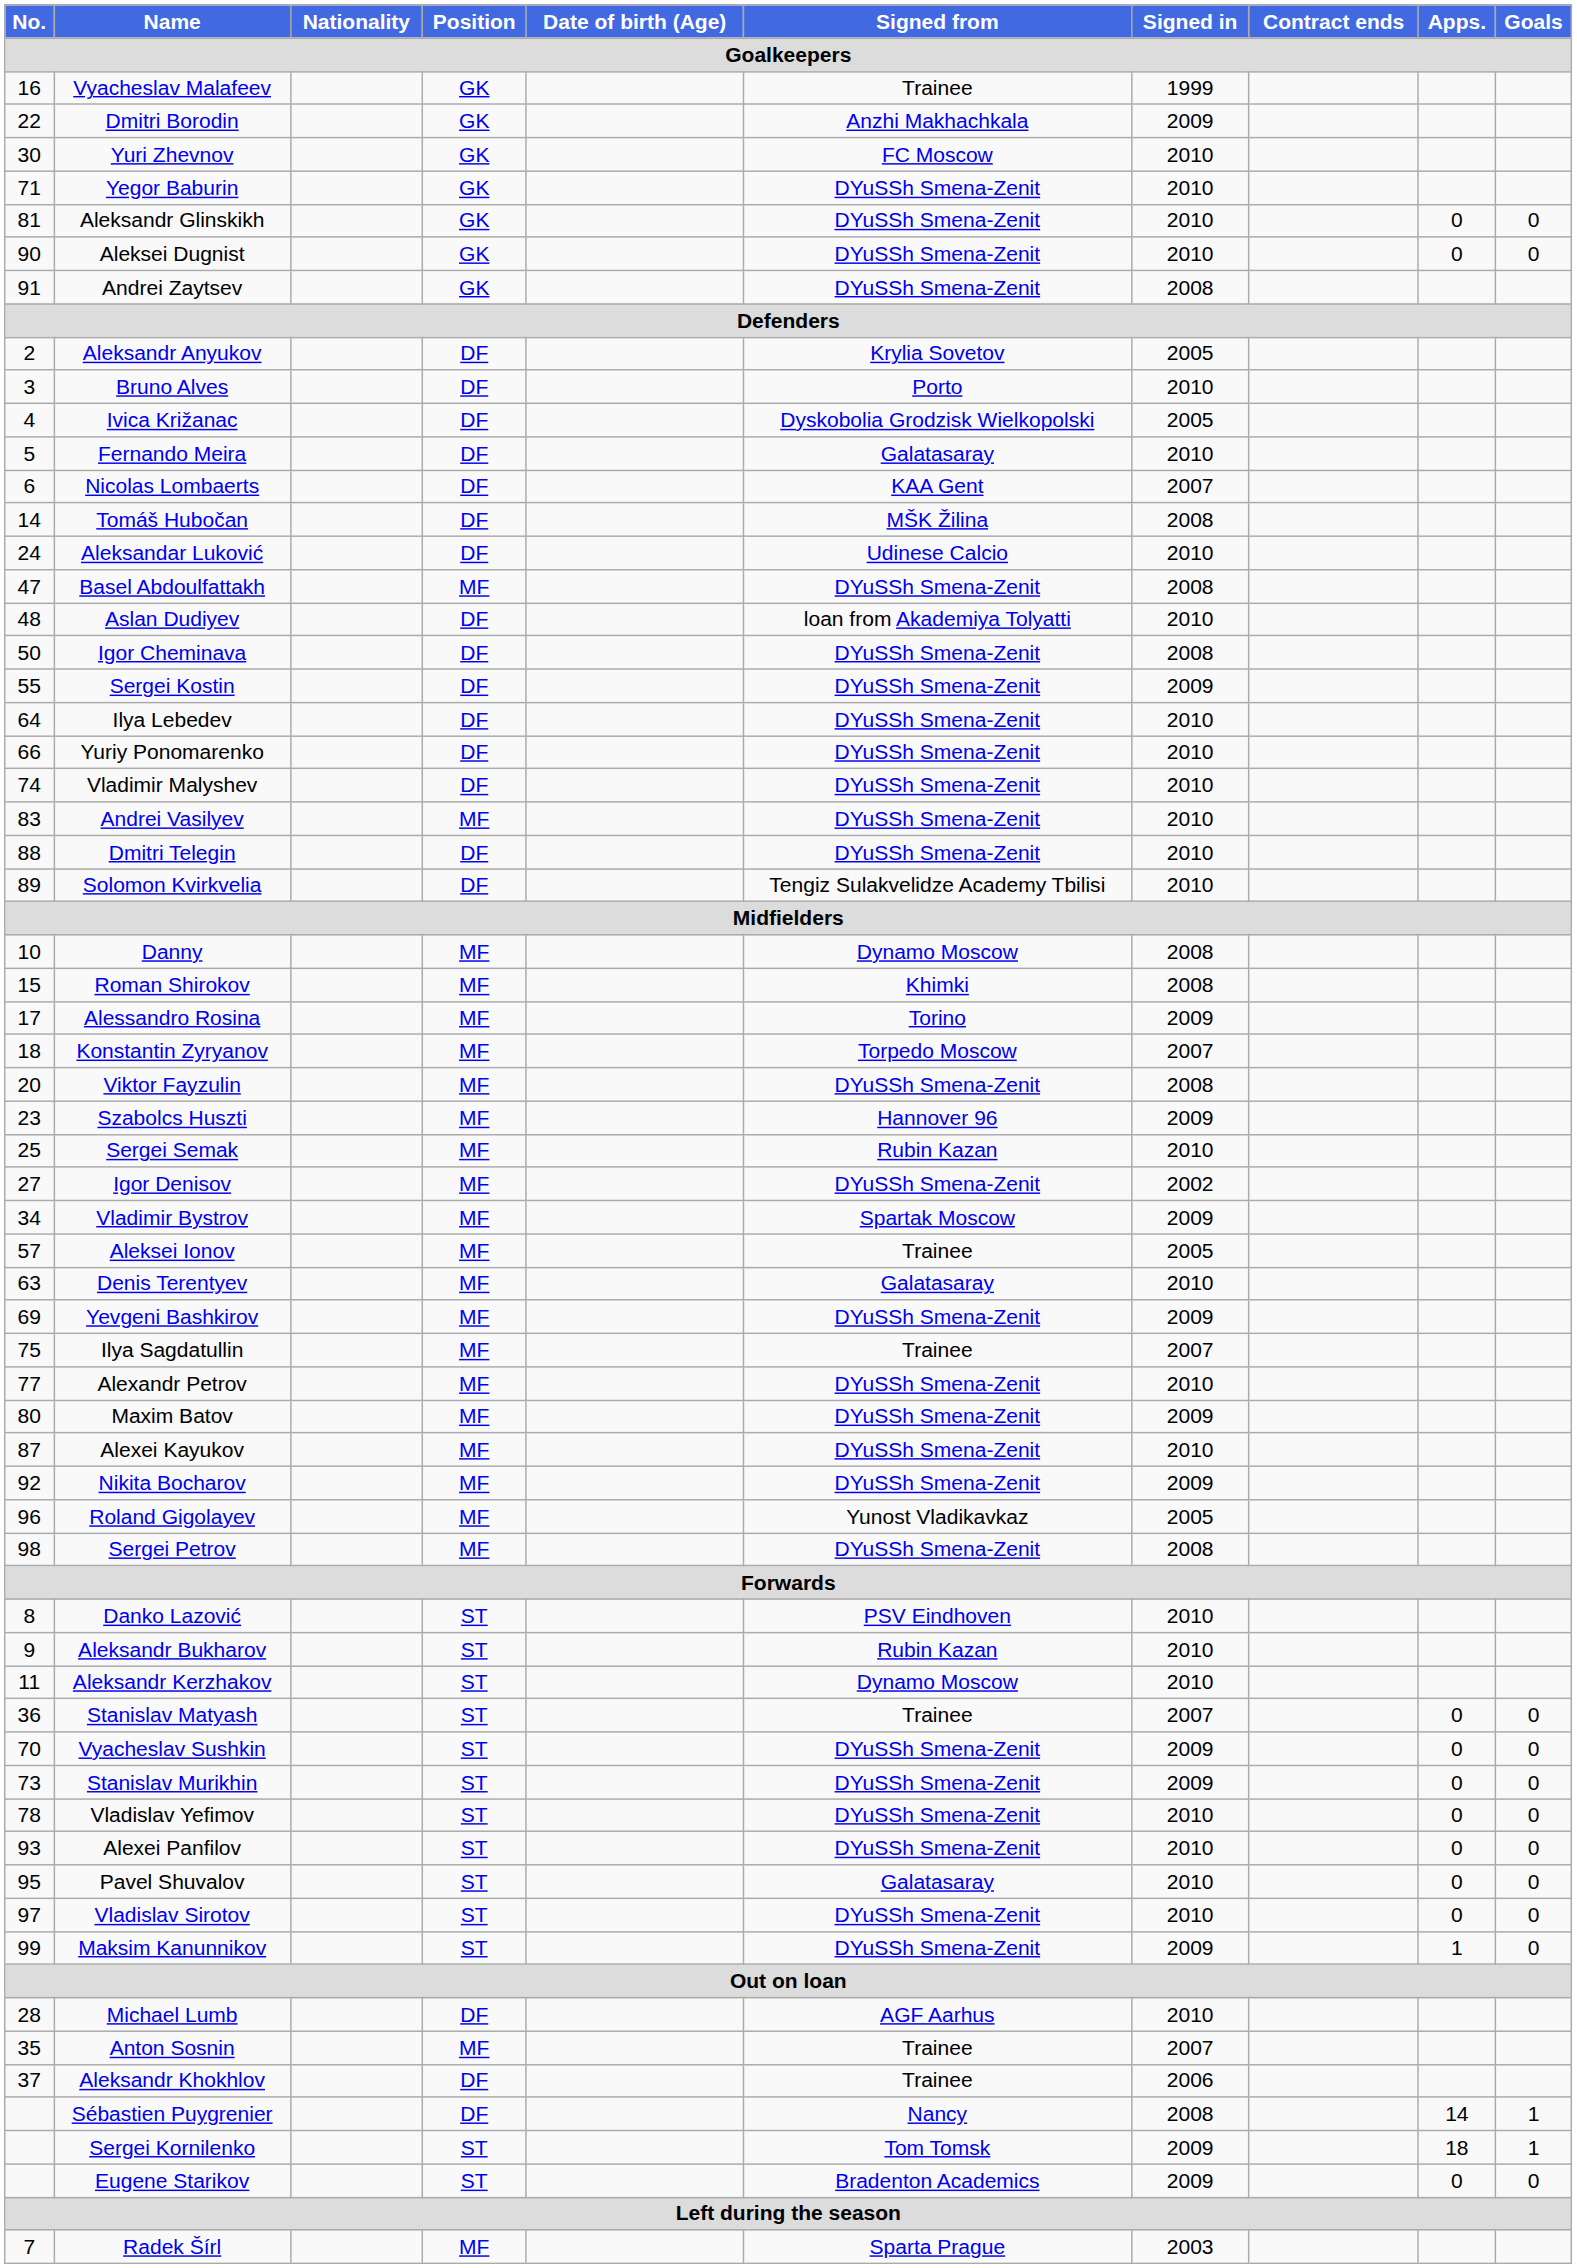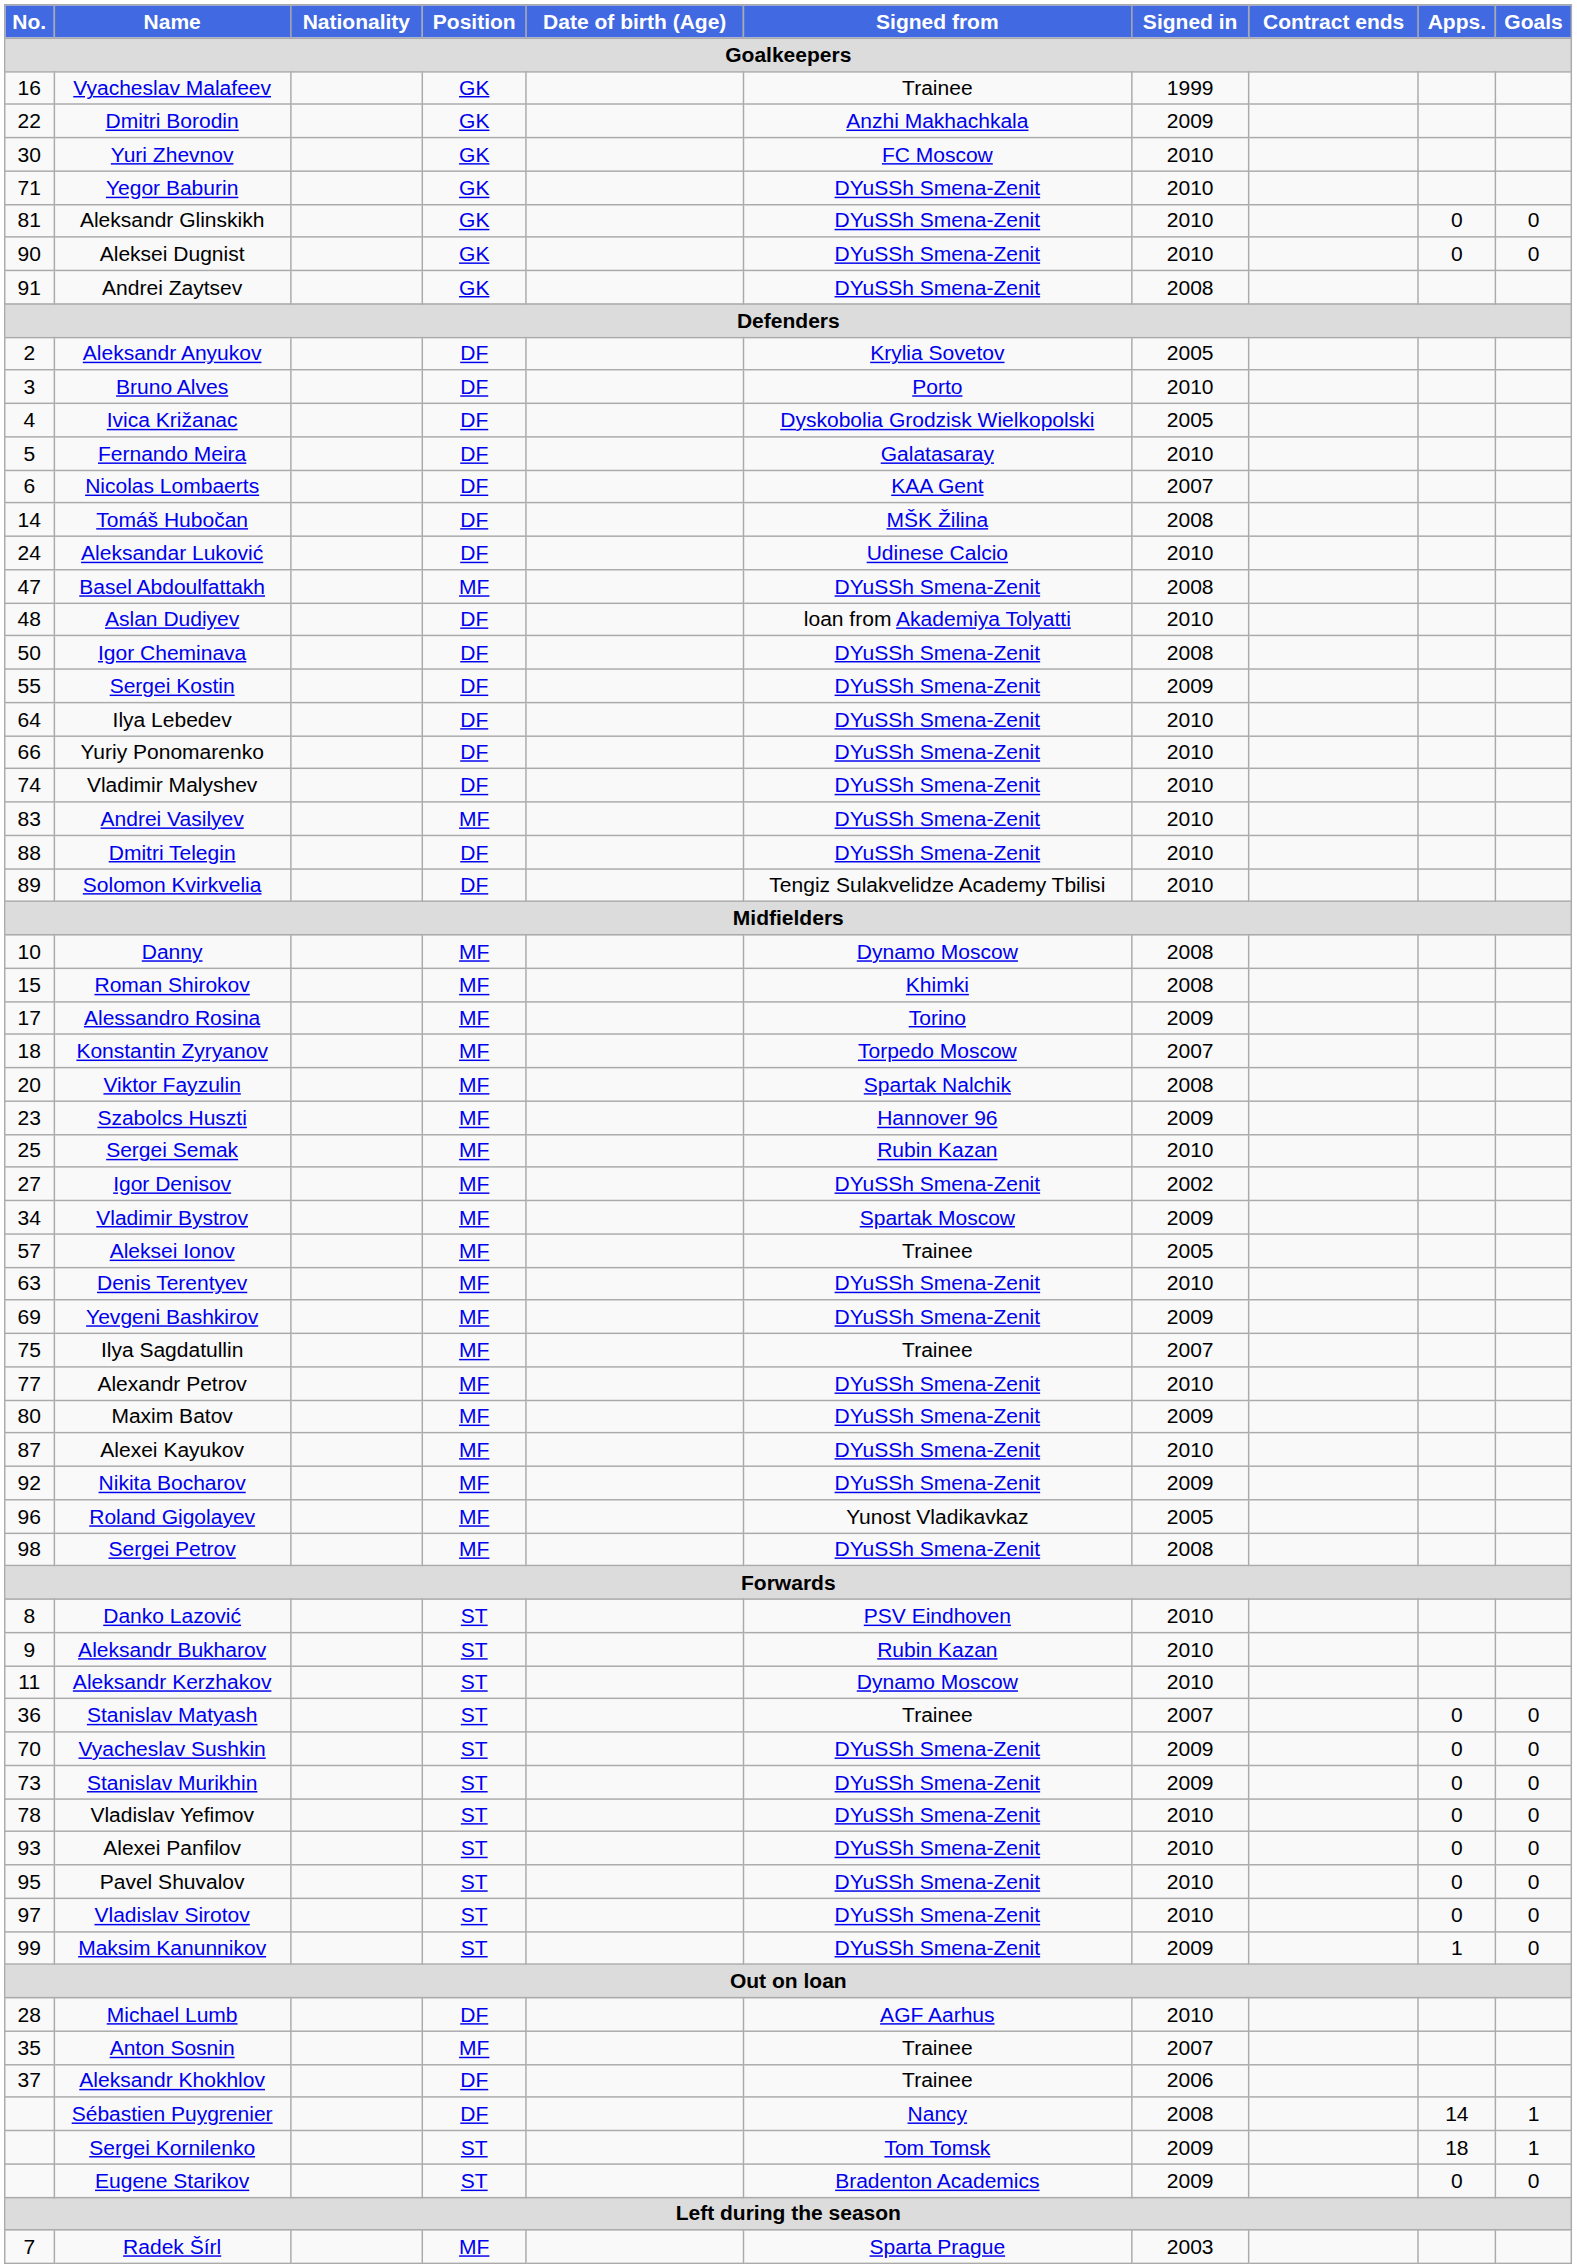Viktor Fayzulin | Signed from: DYuSSh Smena-Zenit -> Spartak Nalchik
Denis Terentyev | Signed from: Galatasaray -> DYuSSh Smena-Zenit
Pavel Shuvalov | Signed from: Galatasaray -> DYuSSh Smena-Zenit
